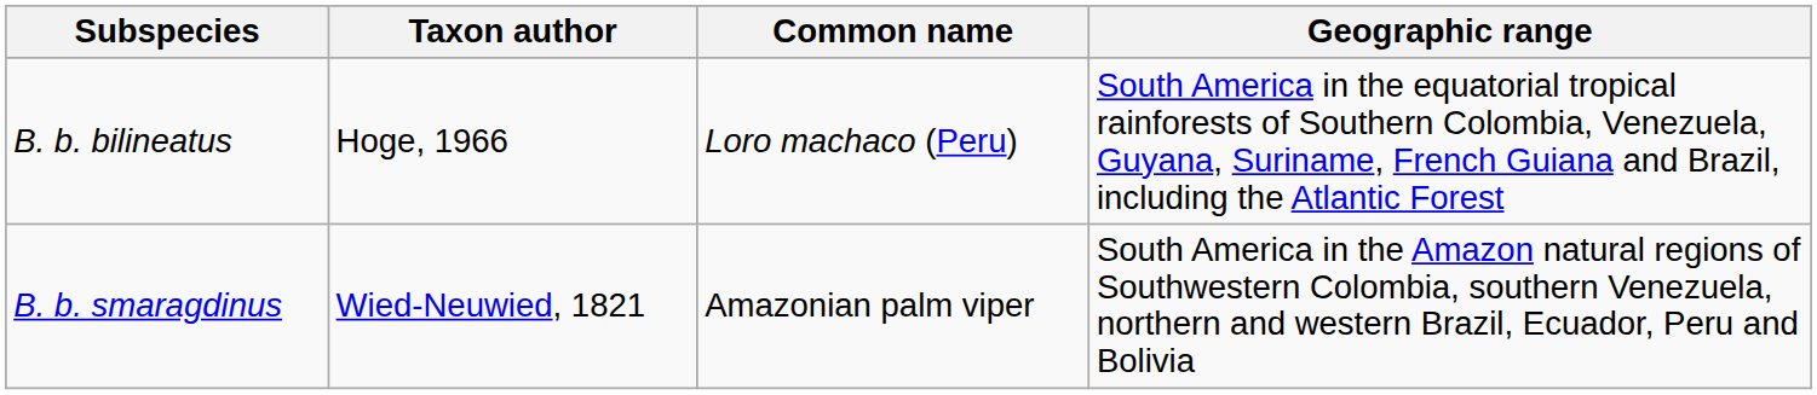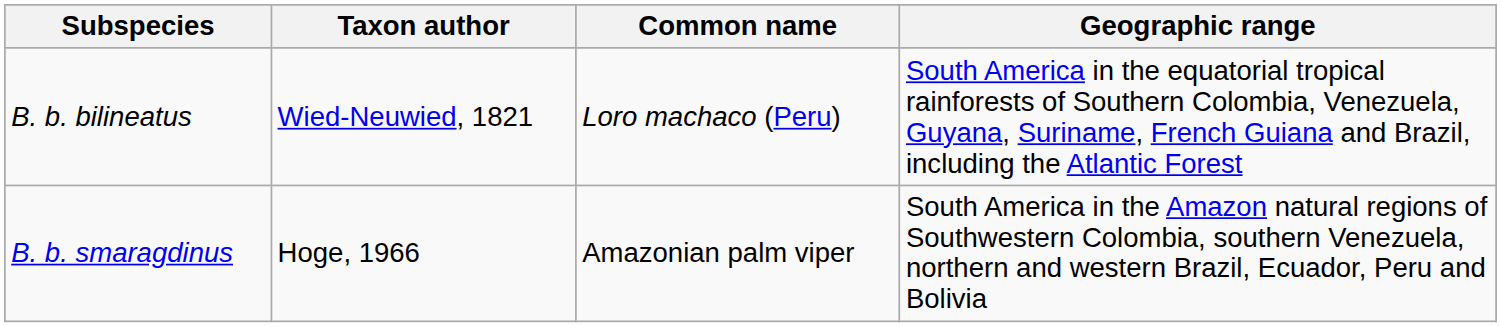B. b. bilineatus | Taxon author: Hoge, 1966 -> Wied-Neuwied, 1821
B. b. smaragdinus | Taxon author: Wied-Neuwied, 1821 -> Hoge, 1966
